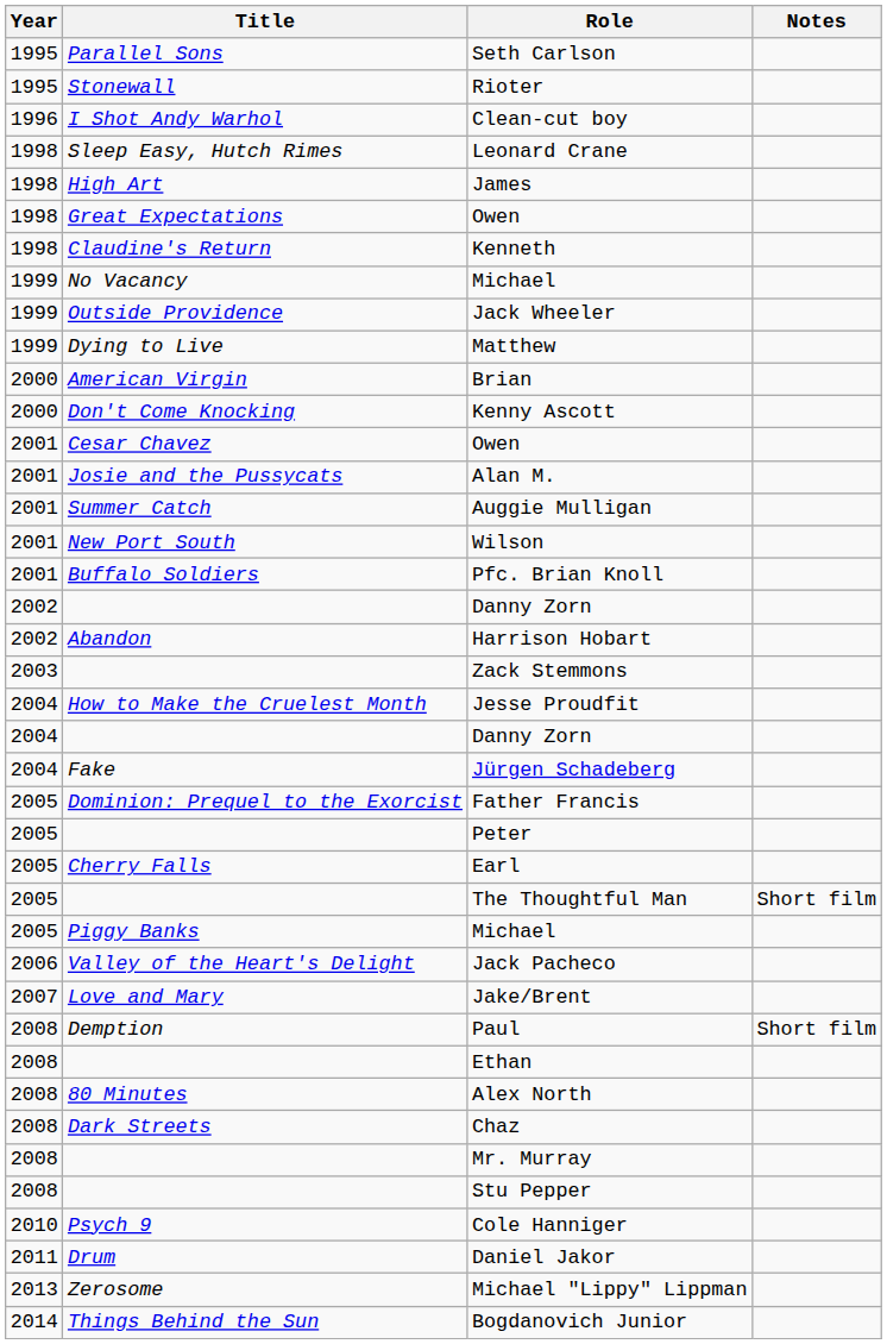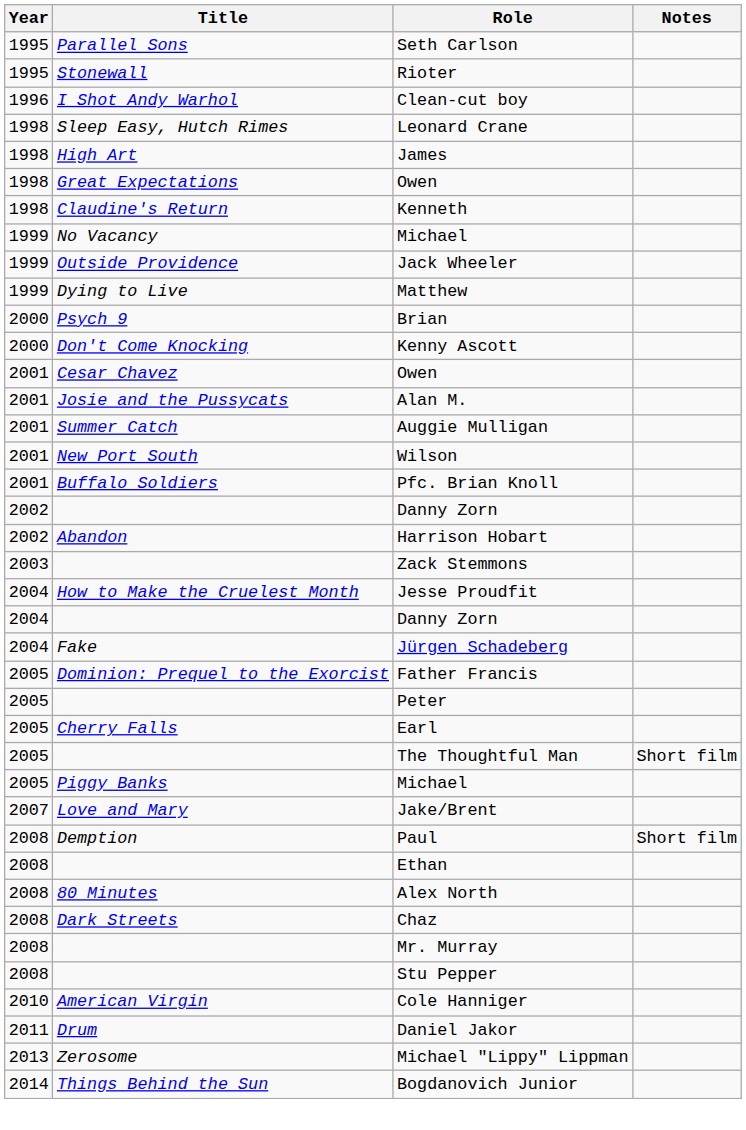Brian | Title: American Virgin -> Psych 9
- row: 2006 | Valley of the Heart's Delight | Jack Pacheco
Cole Hanniger | Title: Psych 9 -> American Virgin
